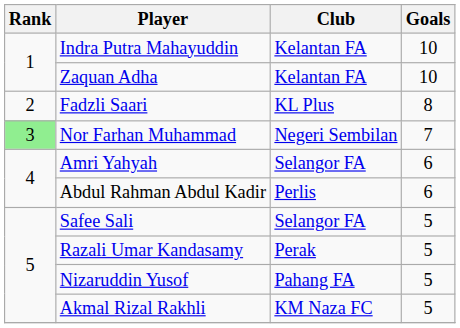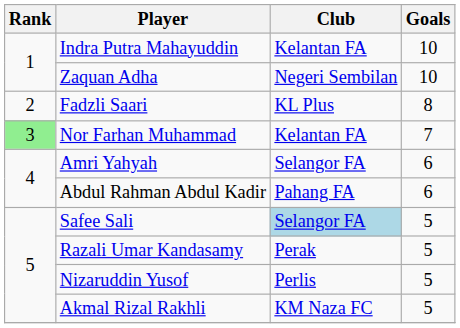Zaquan Adha | Club: Kelantan FA -> Negeri Sembilan
Nor Farhan Muhammad | Club: Negeri Sembilan -> Kelantan FA
Abdul Rahman Abdul Kadir | Club: Perlis -> Pahang FA
Safee Sali | Club: no background -> lightblue background
Nizaruddin Yusof | Club: Pahang FA -> Perlis
